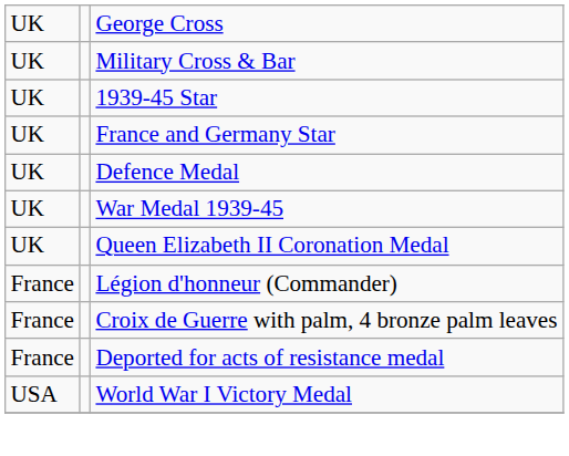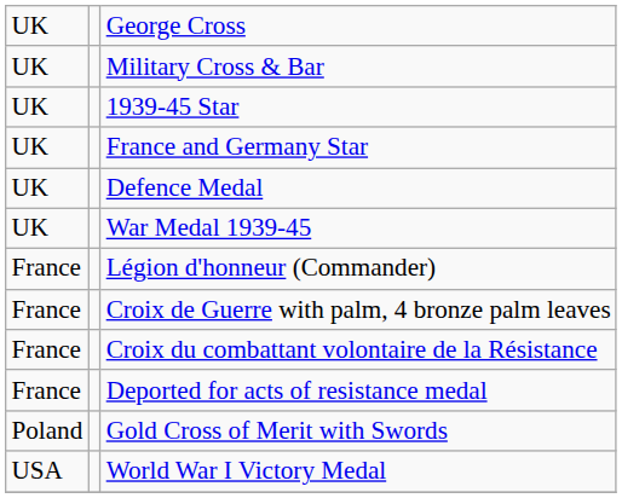- row: UK | Queen Elizabeth II Coronation Medal
+ row: France | Croix du combattant volontaire de la Résistance
+ row: Poland | Gold Cross of Merit with Swords
